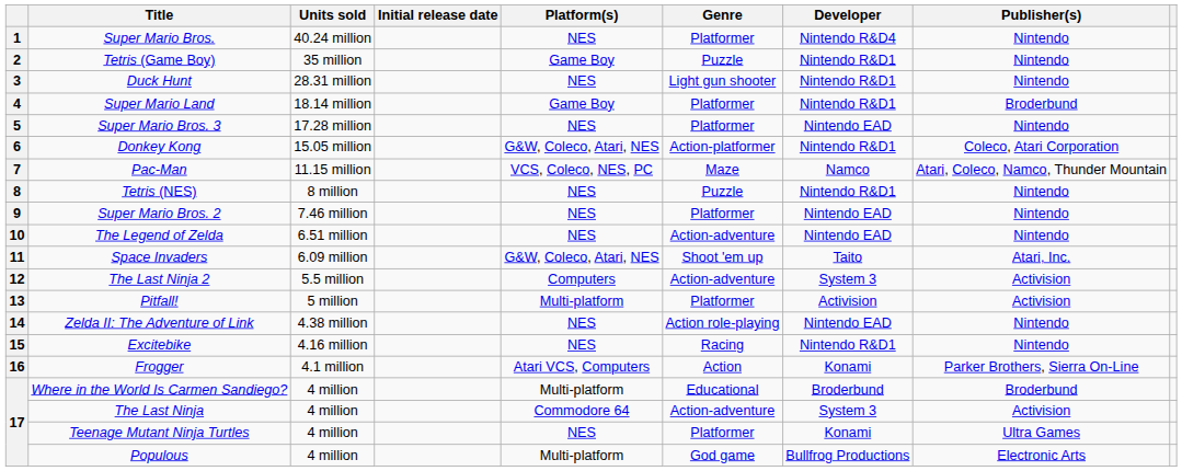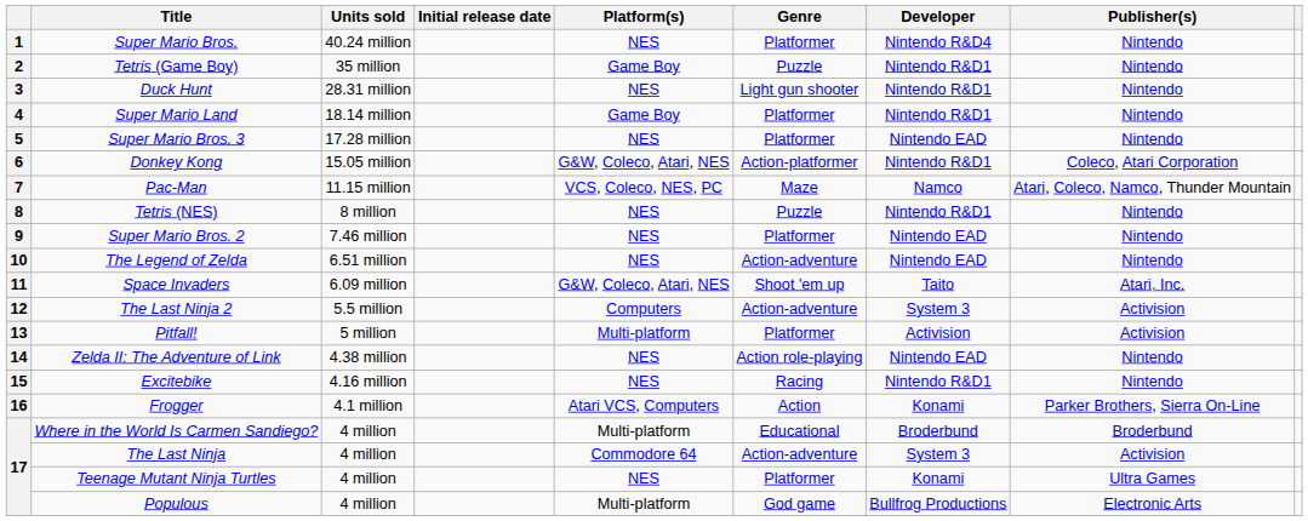Super Mario Land | Publisher(s): Broderbund -> Nintendo
